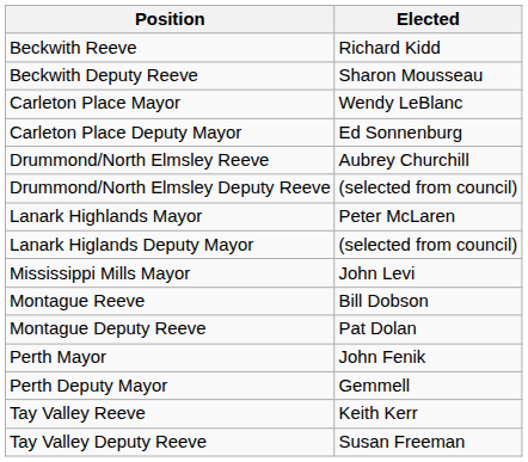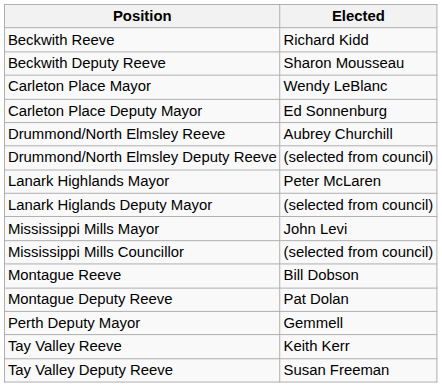+ row: Mississippi Mills Councillor | (selected from council)
- row: Perth Mayor | John Fenik
